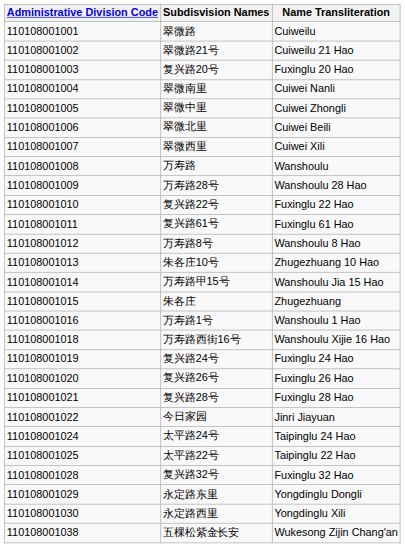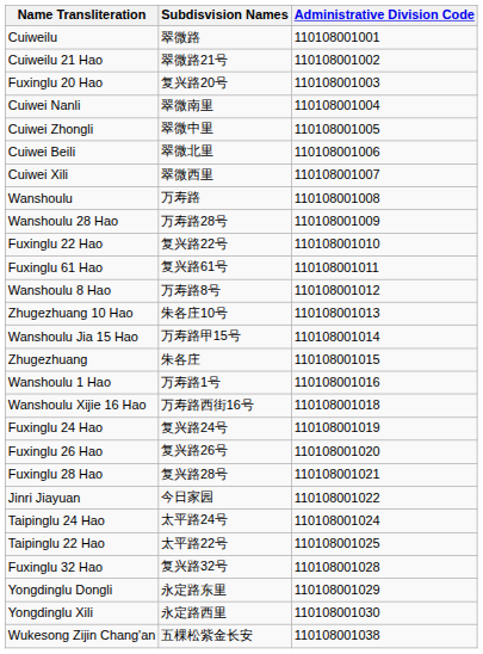columns swapped: Administrative Division Code <-> Name Transliteration
